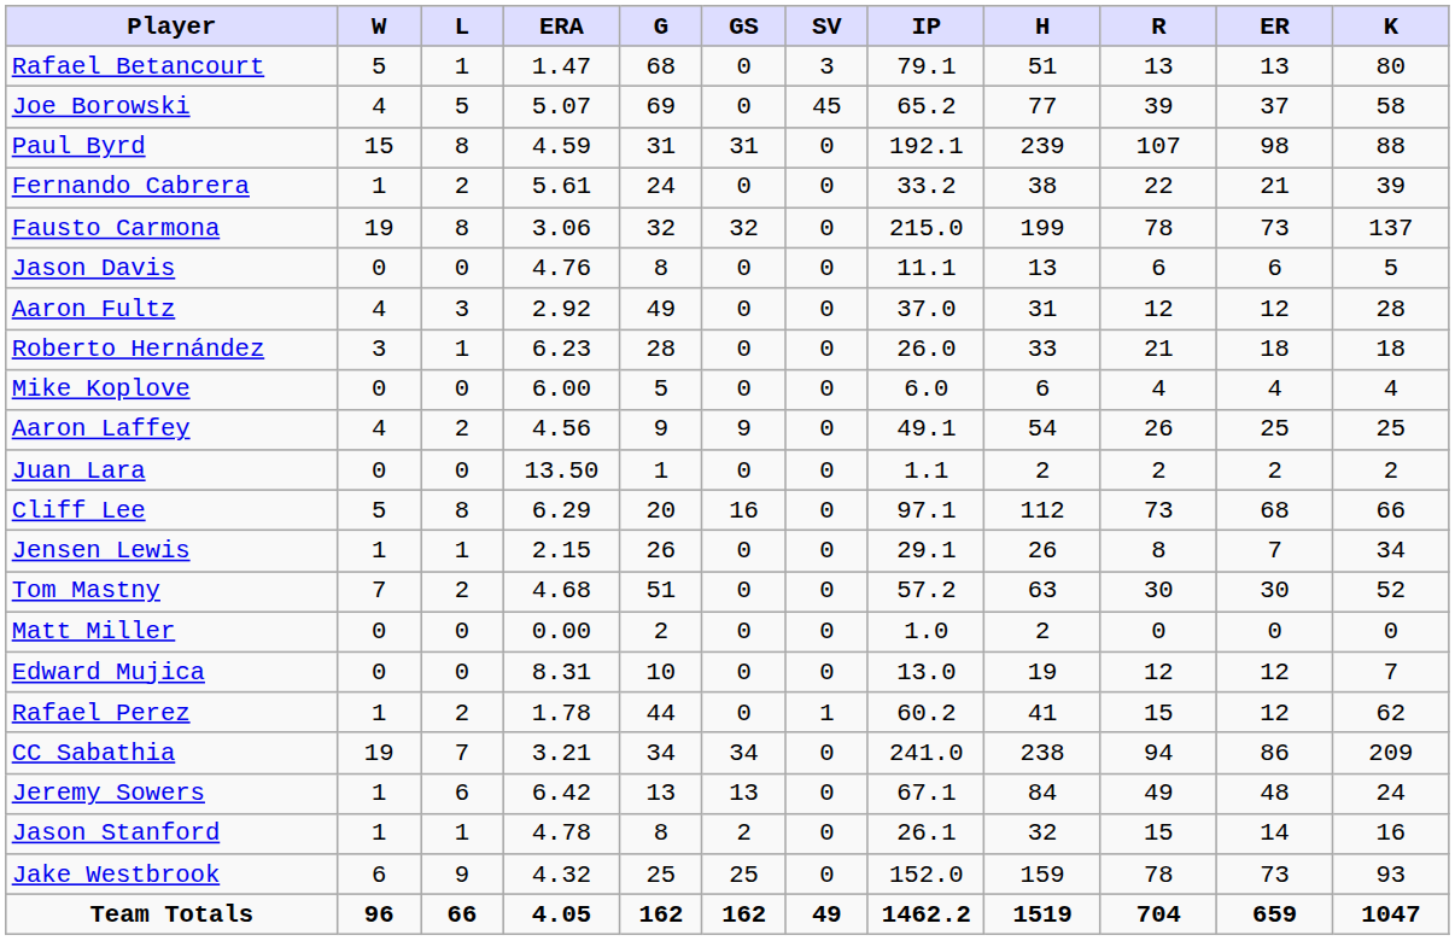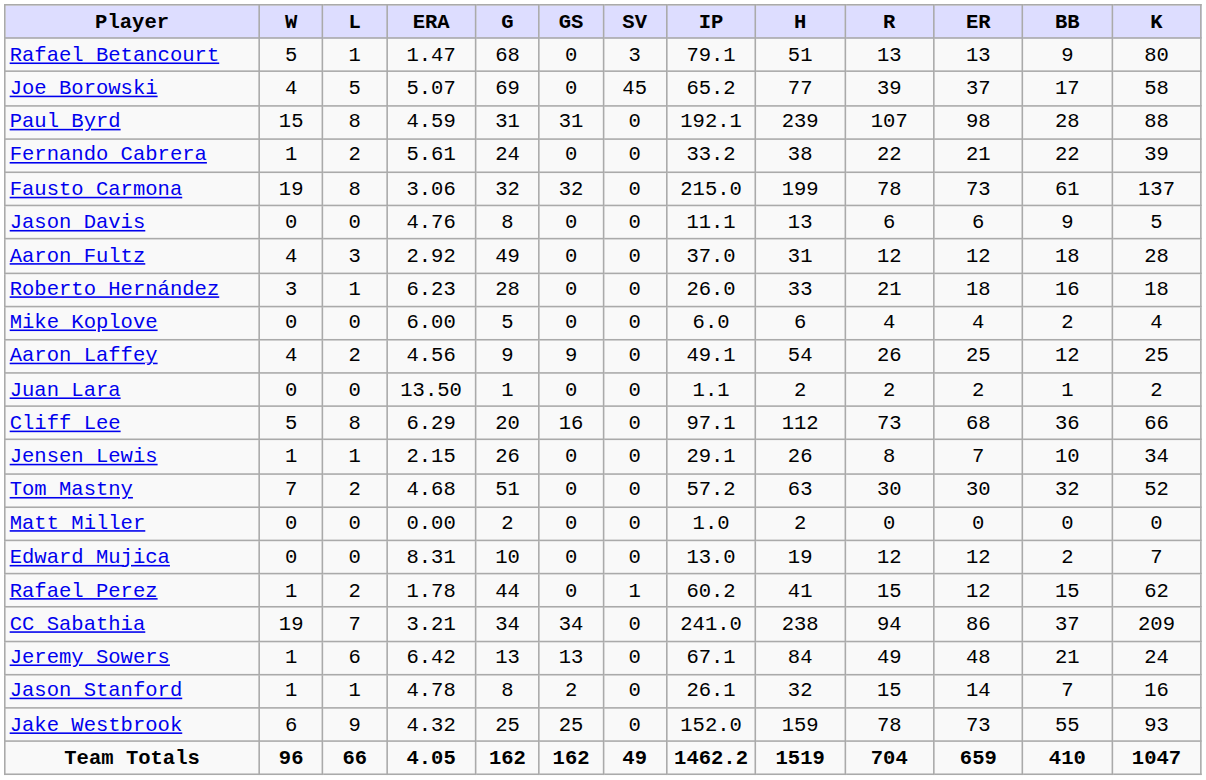+ column: BB | 9 | 17 | 28 | 22 | 61 | 9 | 18 | 16 | 2 | 12 | 1 | 36 | 10 | 32 | 0 | 2 | 15 | 37 | 21 | 7 | 55 | 410
